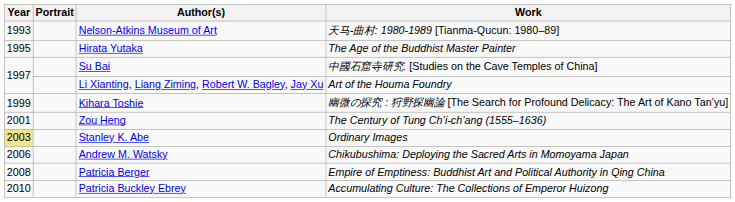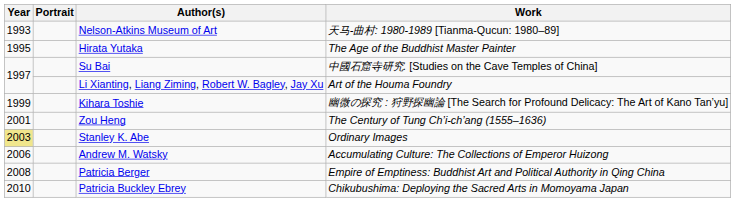Andrew M. Watsky | Work: Chikubushima: Deploying the Sacred Arts in Momoyama Japan -> Accumulating Culture: The Collections of Emperor Huizong
Patricia Buckley Ebrey | Work: Accumulating Culture: The Collections of Emperor Huizong -> Chikubushima: Deploying the Sacred Arts in Momoyama Japan
